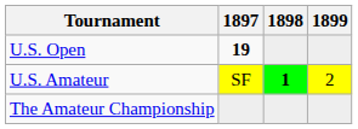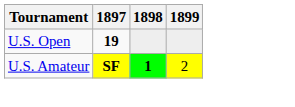U.S. Amateur | 1897: normal -> bold
- row: The Amateur Championship
